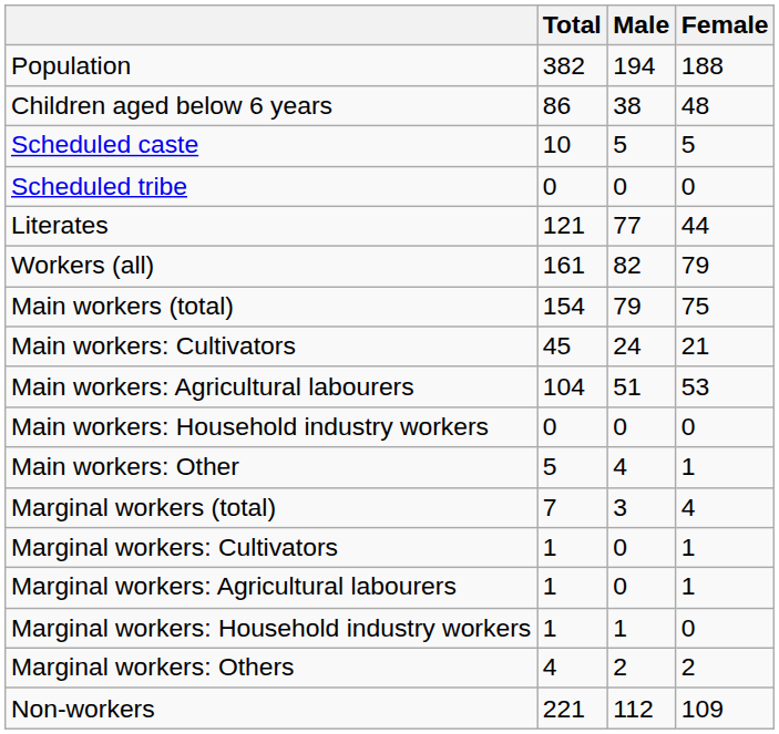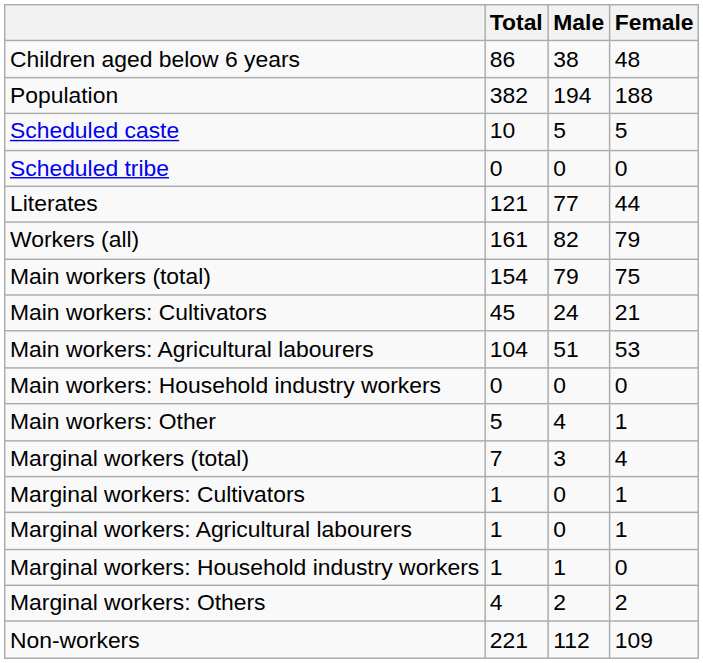rows swapped: Population <-> Children aged below 6 years
